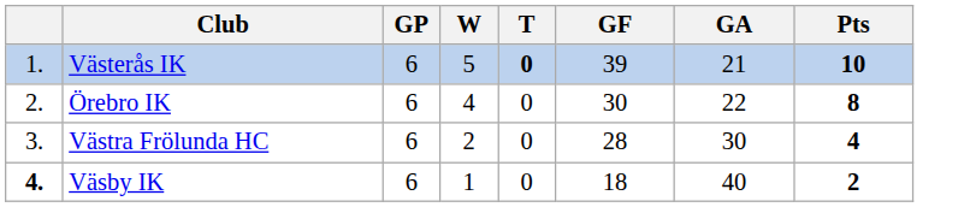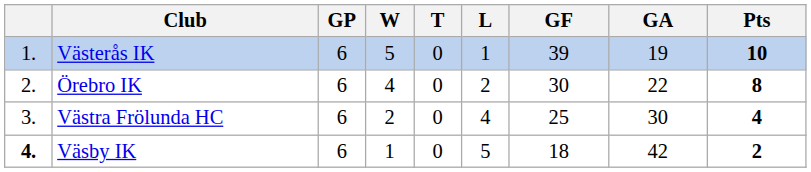+ column: L | 1 | 2 | 4 | 5
Västerås IK | T: bold -> normal
Västerås IK | GA: 21 -> 19
Västra Frölunda HC | GF: 28 -> 25
Väsby IK | GA: 40 -> 42
